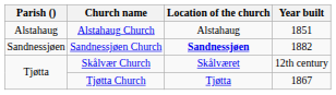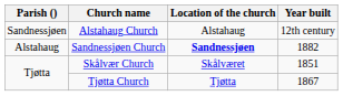Alstahaug Church | Parish (): Alstahaug -> Sandnessjøen
Alstahaug Church | Year built: 1851 -> 12th century
Sandnessjøen Church | Parish (): Sandnessjøen -> Alstahaug
Skålvær Church | Year built: 12th century -> 1851
